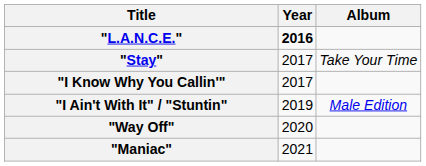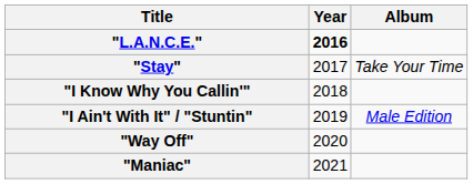"I Know Why You Callin'" | Year: 2017 -> 2018
